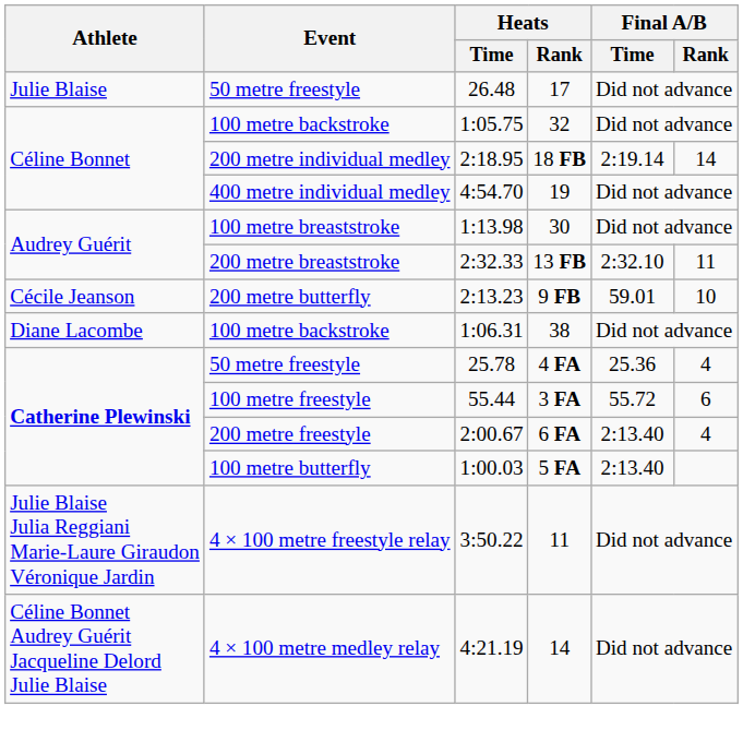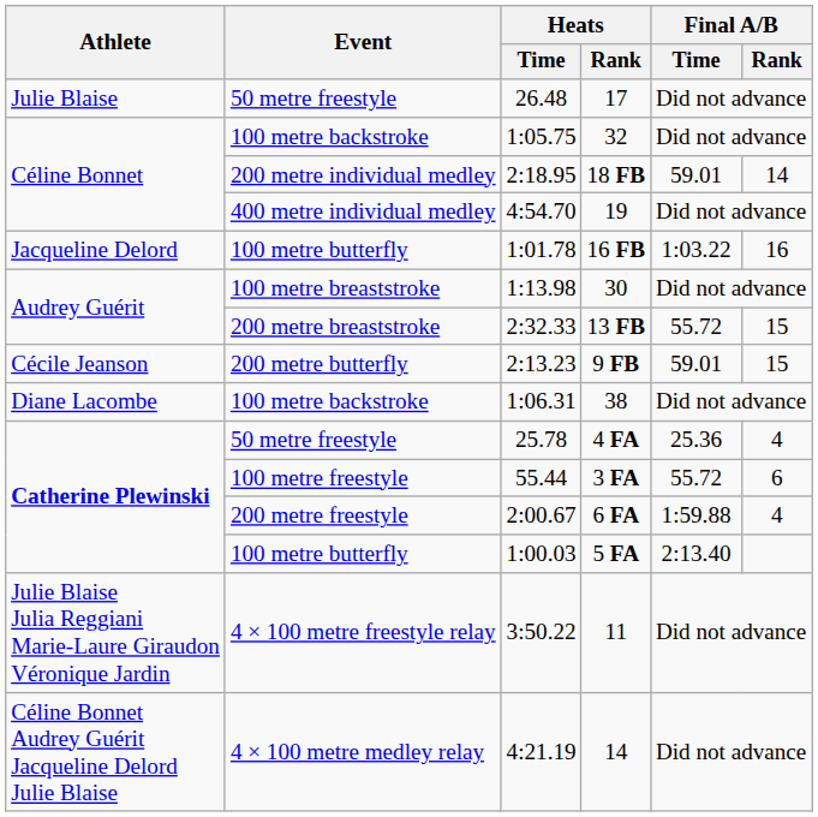18 FB | Final A/B / Time: 2:19.14 -> 59.01
+ row: Jacqueline Delord | 100 metre butterfly | 1:01.78 | 16 FB | 1:03.22 | 16
13 FB | Final A/B / Time: 2:32.10 -> 55.72
13 FB | Final A/B / Rank: 11 -> 15
9 FB | Final A/B / Rank: 10 -> 15
6 FA | Final A/B / Time: 2:13.40 -> 1:59.88
